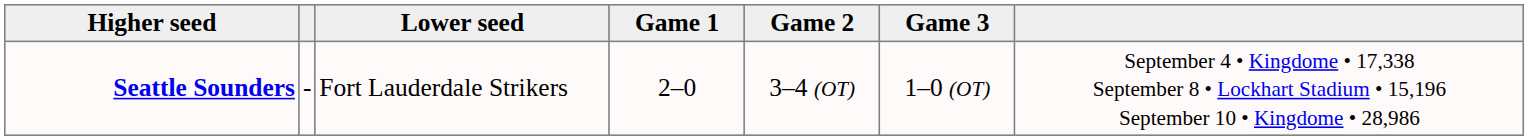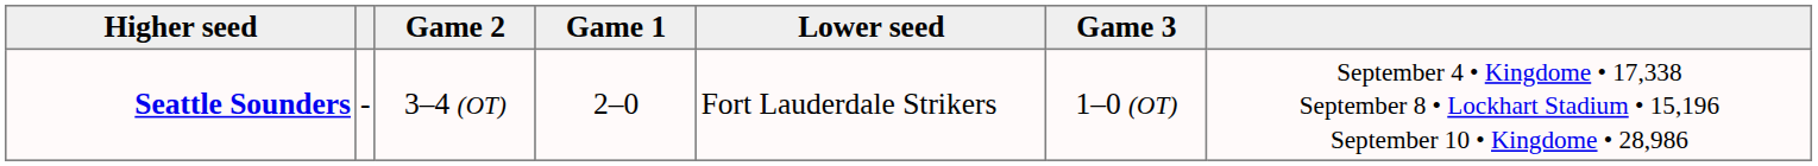columns swapped: Lower seed <-> Game 2
